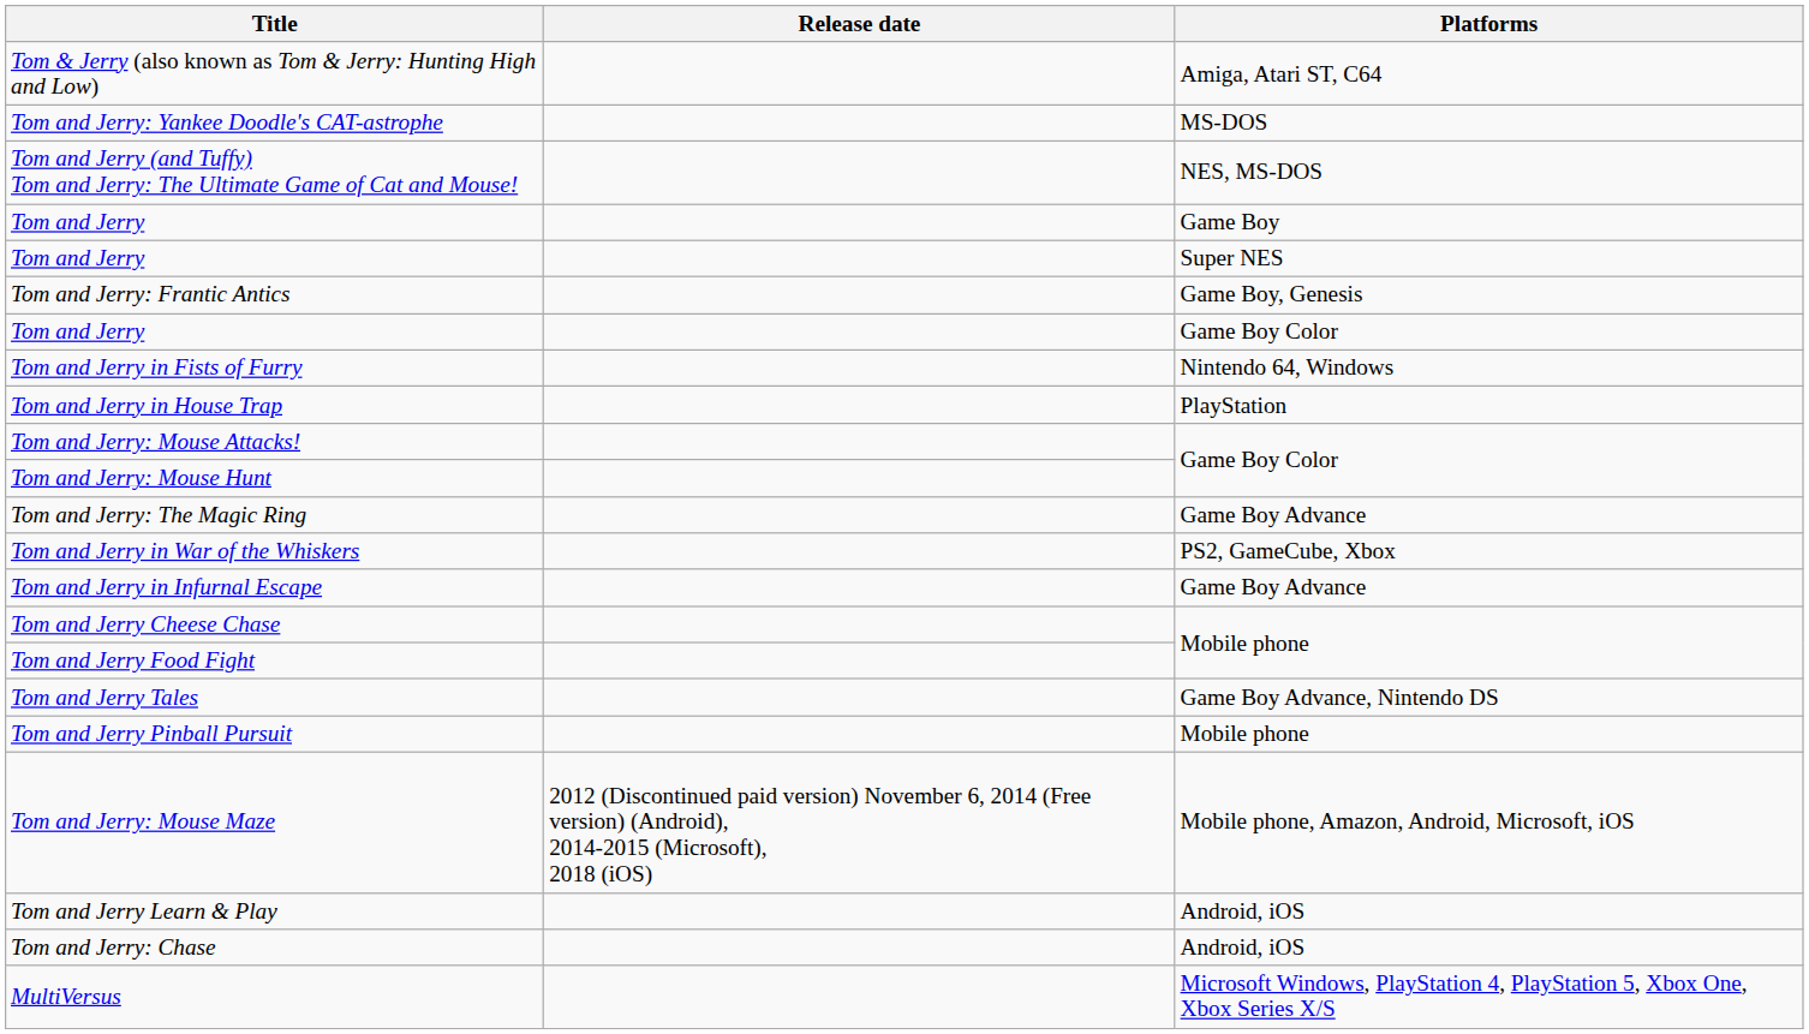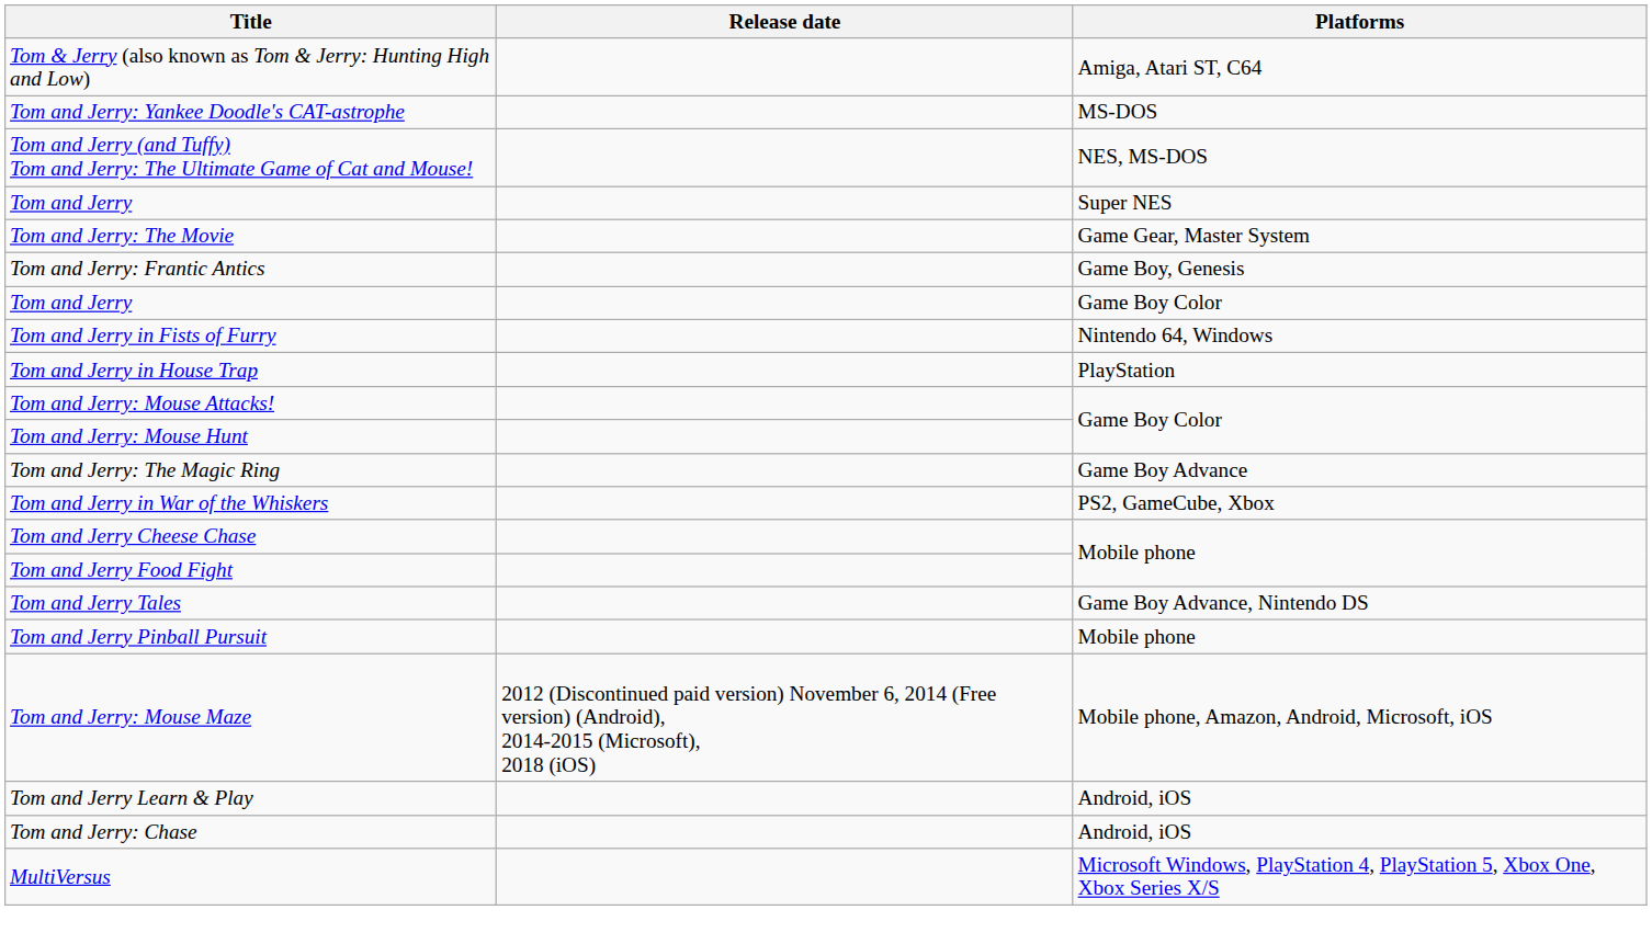- row: Tom and Jerry | Game Boy
+ row: Tom and Jerry: The Movie | Game Gear, Master System
- row: Tom and Jerry in Infurnal Escape | Game Boy Advance
